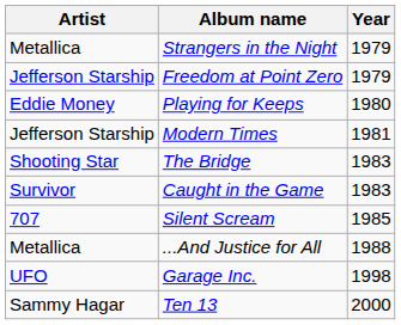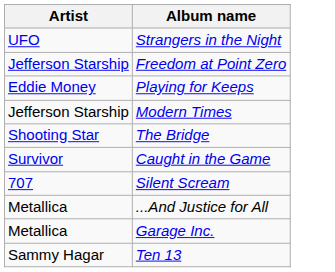- column: Year | 1979 | 1979 | 1980 | 1981 | 1983 | 1983 | 1985 | 1988 | 1998 | 2000
Strangers in the Night | Artist: Metallica -> UFO
Garage Inc. | Artist: UFO -> Metallica
